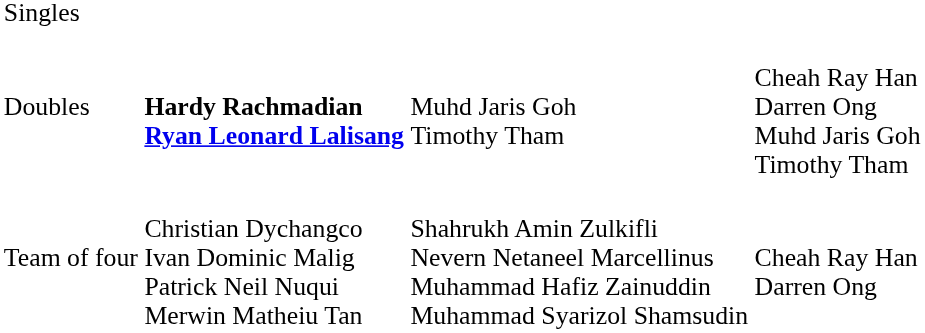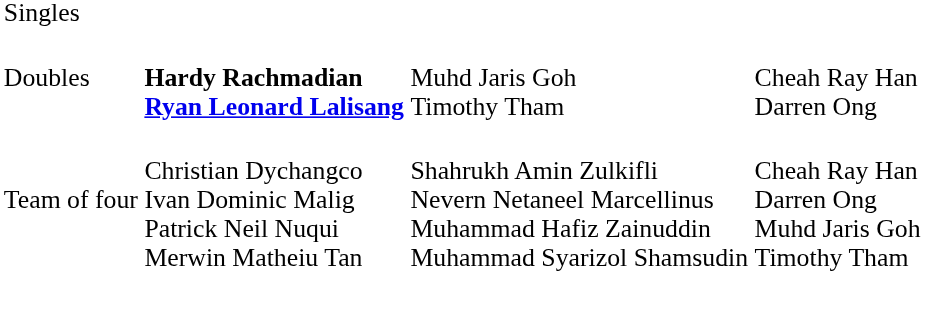Doubles | column 4: Cheah Ray Han Darren Ong Muhd Jaris Goh Timothy Tham -> Cheah Ray Han Darren Ong
Team of four | column 4: Cheah Ray Han Darren Ong -> Cheah Ray Han Darren Ong Muhd Jaris Goh Timothy Tham
